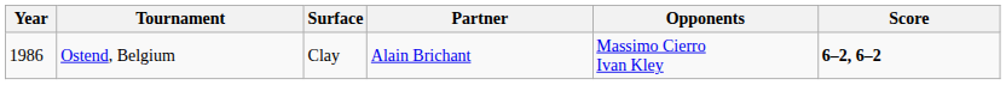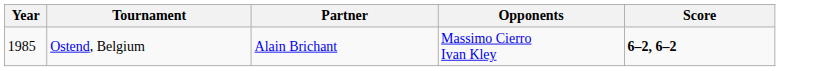- column: Surface | Clay
Ostend, Belgium | Year: 1986 -> 1985
